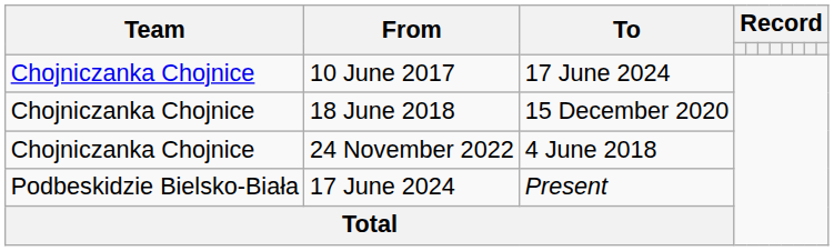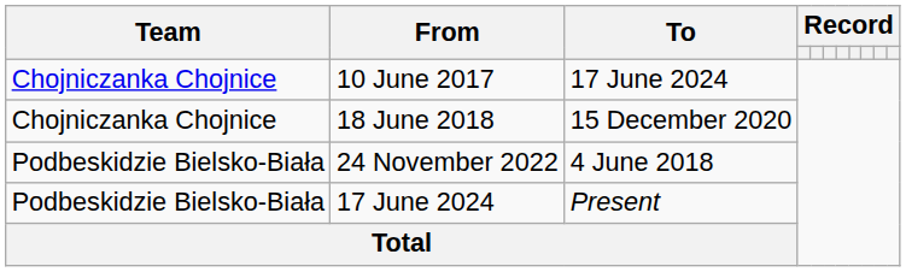24 November 2022 | Team: Chojniczanka Chojnice -> Podbeskidzie Bielsko-Biała
